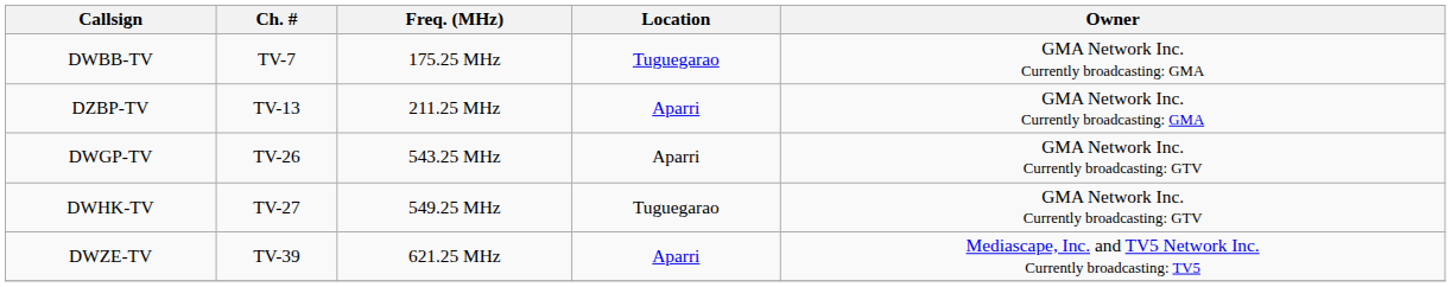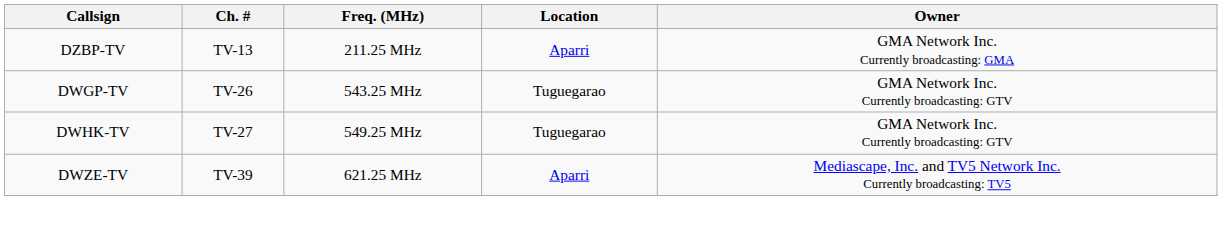- row: DWBB-TV | TV-7 | 175.25 MHz | Tuguegarao | GMA Network Inc. Currently broadcasting: GMA
DWGP-TV | Location: Aparri -> Tuguegarao
